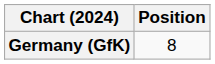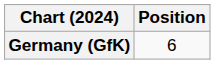Germany (GfK) | Position: 8 -> 6
